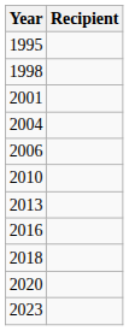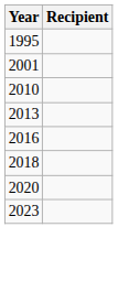- row: 1998
- row: 2004
- row: 2006
